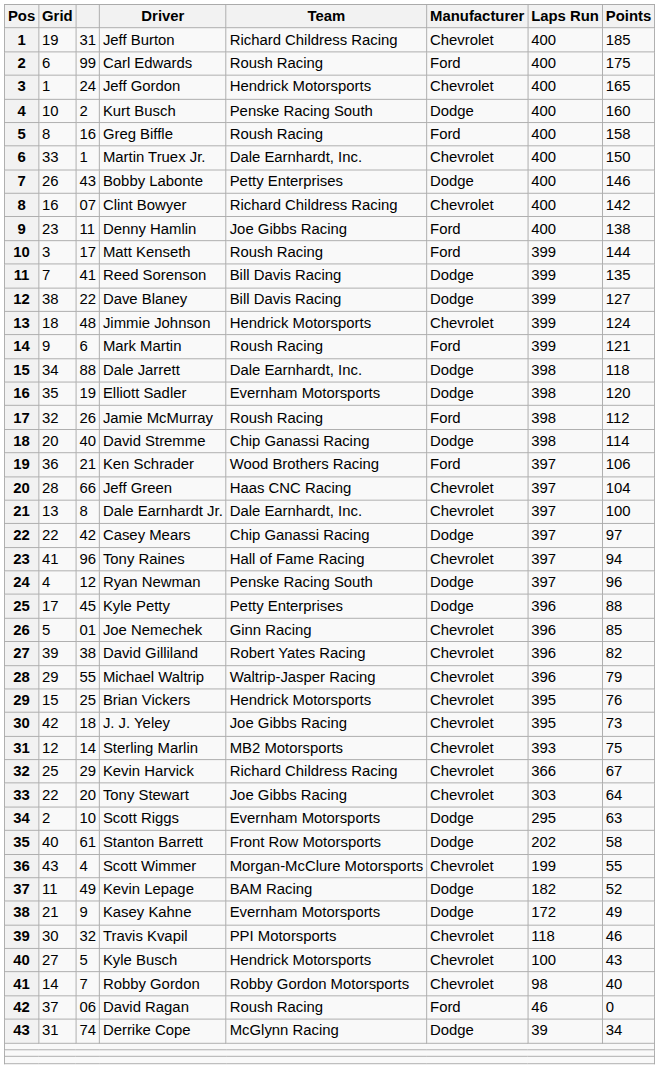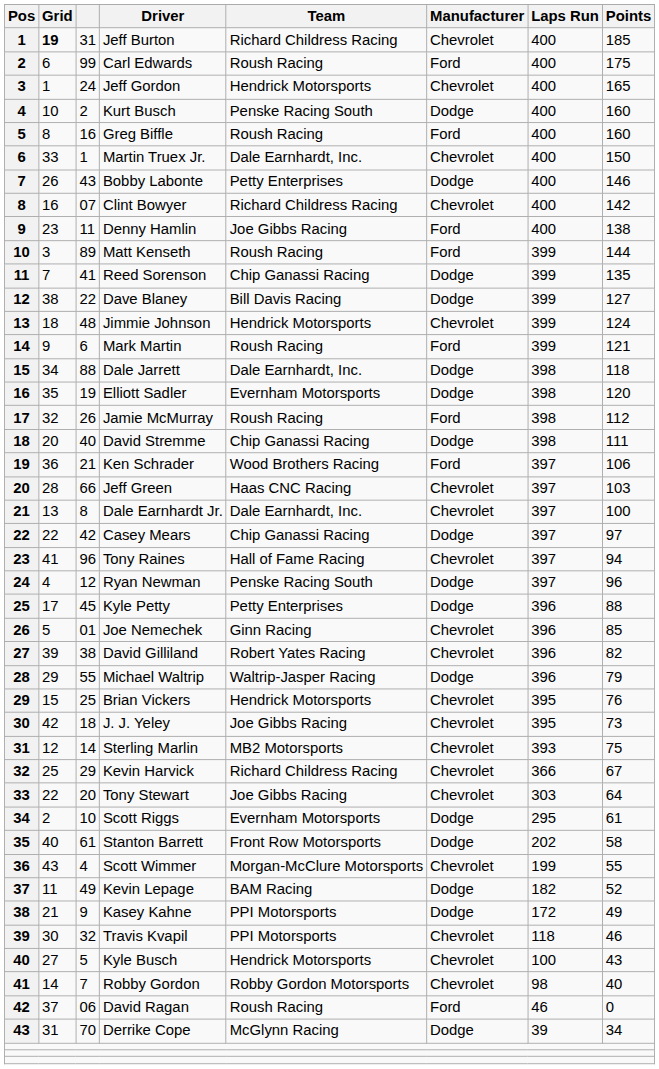Jeff Burton | Grid: normal -> bold
Greg Biffle | Points: 158 -> 160
Matt Kenseth | column 3: 17 -> 89
Reed Sorenson | Team: Bill Davis Racing -> Chip Ganassi Racing
David Stremme | Points: 114 -> 111
Jeff Green | Points: 104 -> 103
Michael Waltrip | Manufacturer: Chevrolet -> Dodge
Scott Riggs | Points: 63 -> 61
Kasey Kahne | Team: Evernham Motorsports -> PPI Motorsports
Derrike Cope | column 3: 74 -> 70
